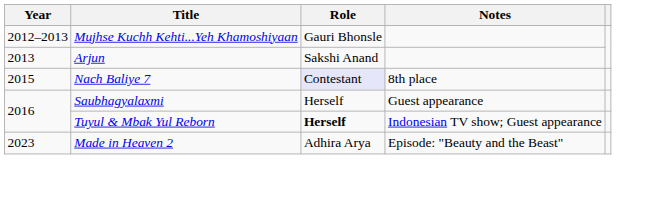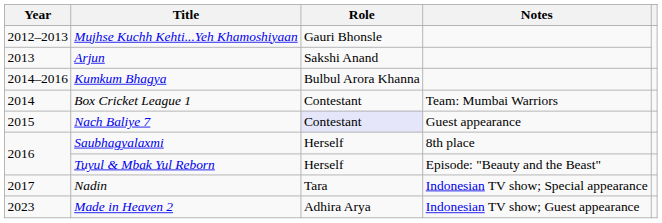+ row: 2014–2016 | Kumkum Bhagya | Bulbul Arora Khanna
+ row: 2014 | Box Cricket League 1 | Contestant | Team: Mumbai Warriors
Nach Baliye 7 | Notes: 8th place -> Guest appearance
Saubhagyalaxmi | Notes: Guest appearance -> 8th place
Tuyul & Mbak Yul Reborn | Role: bold -> normal
Tuyul & Mbak Yul Reborn | Notes: Indonesian TV show; Guest appearance -> Episode: "Beauty and the Beast"
+ row: 2017 | Nadin | Tara | Indonesian TV show; Special appearance
Made in Heaven 2 | Notes: Episode: "Beauty and the Beast" -> Indonesian TV show; Guest appearance
